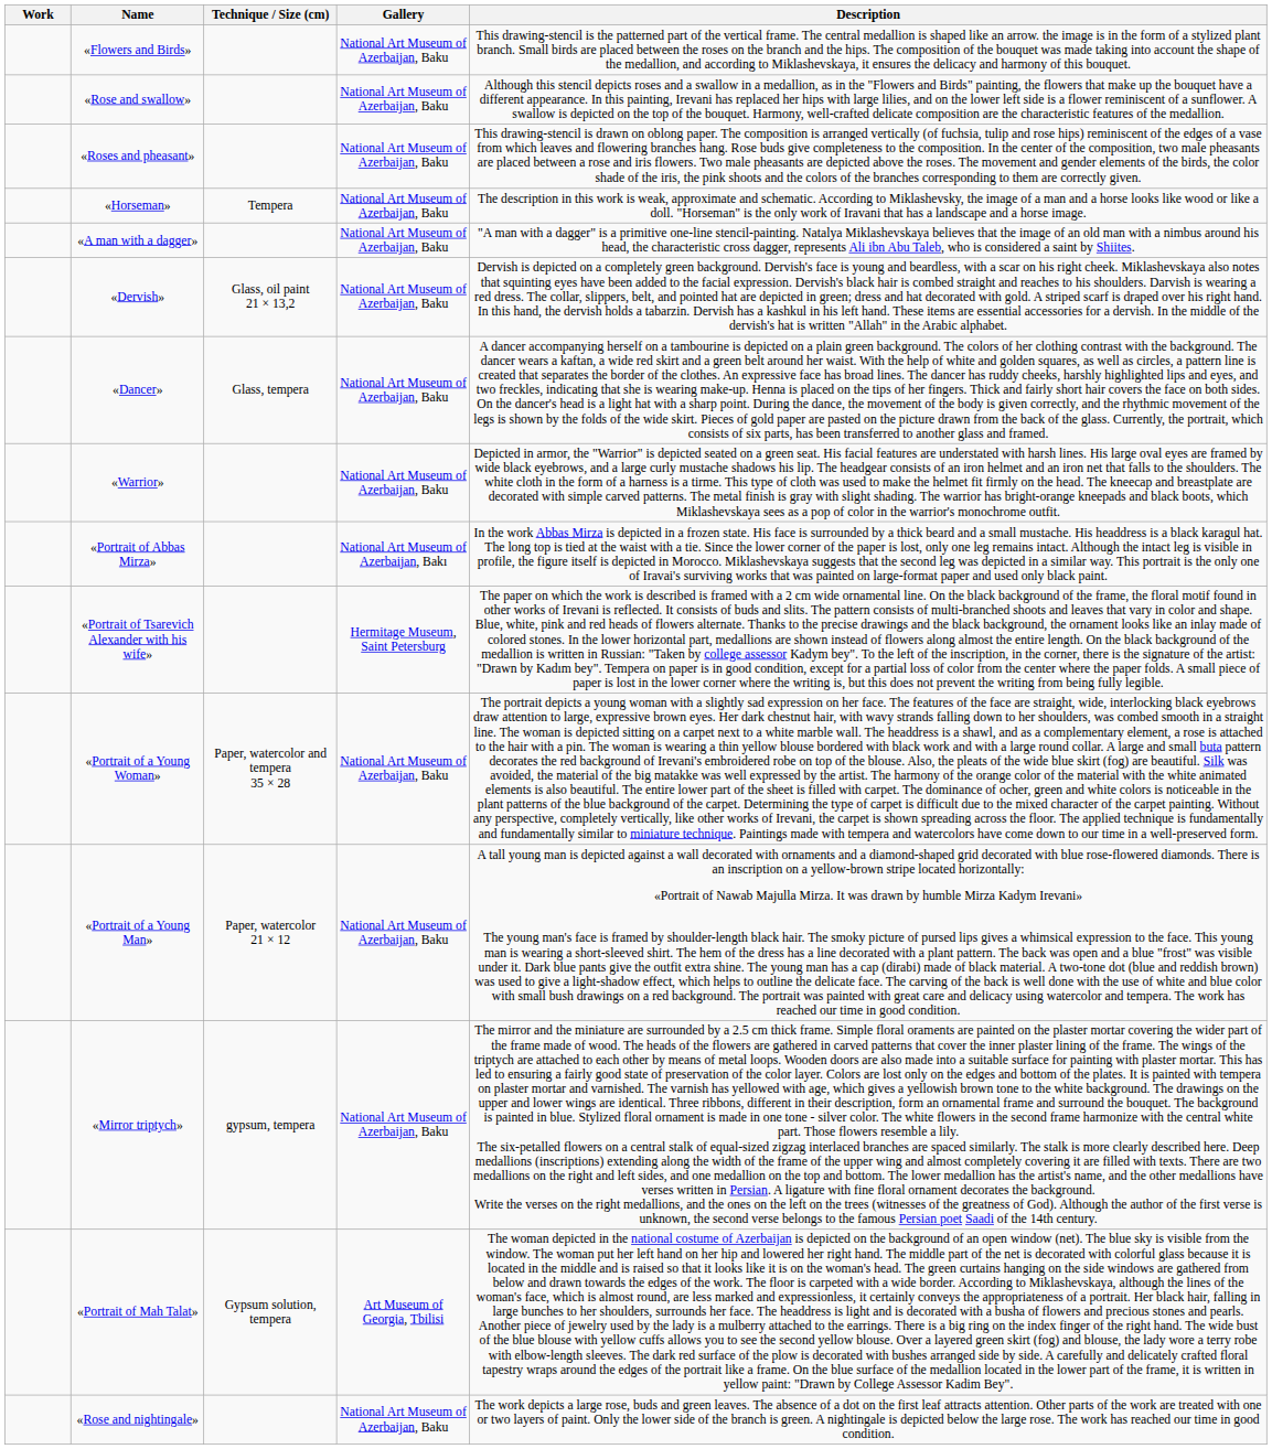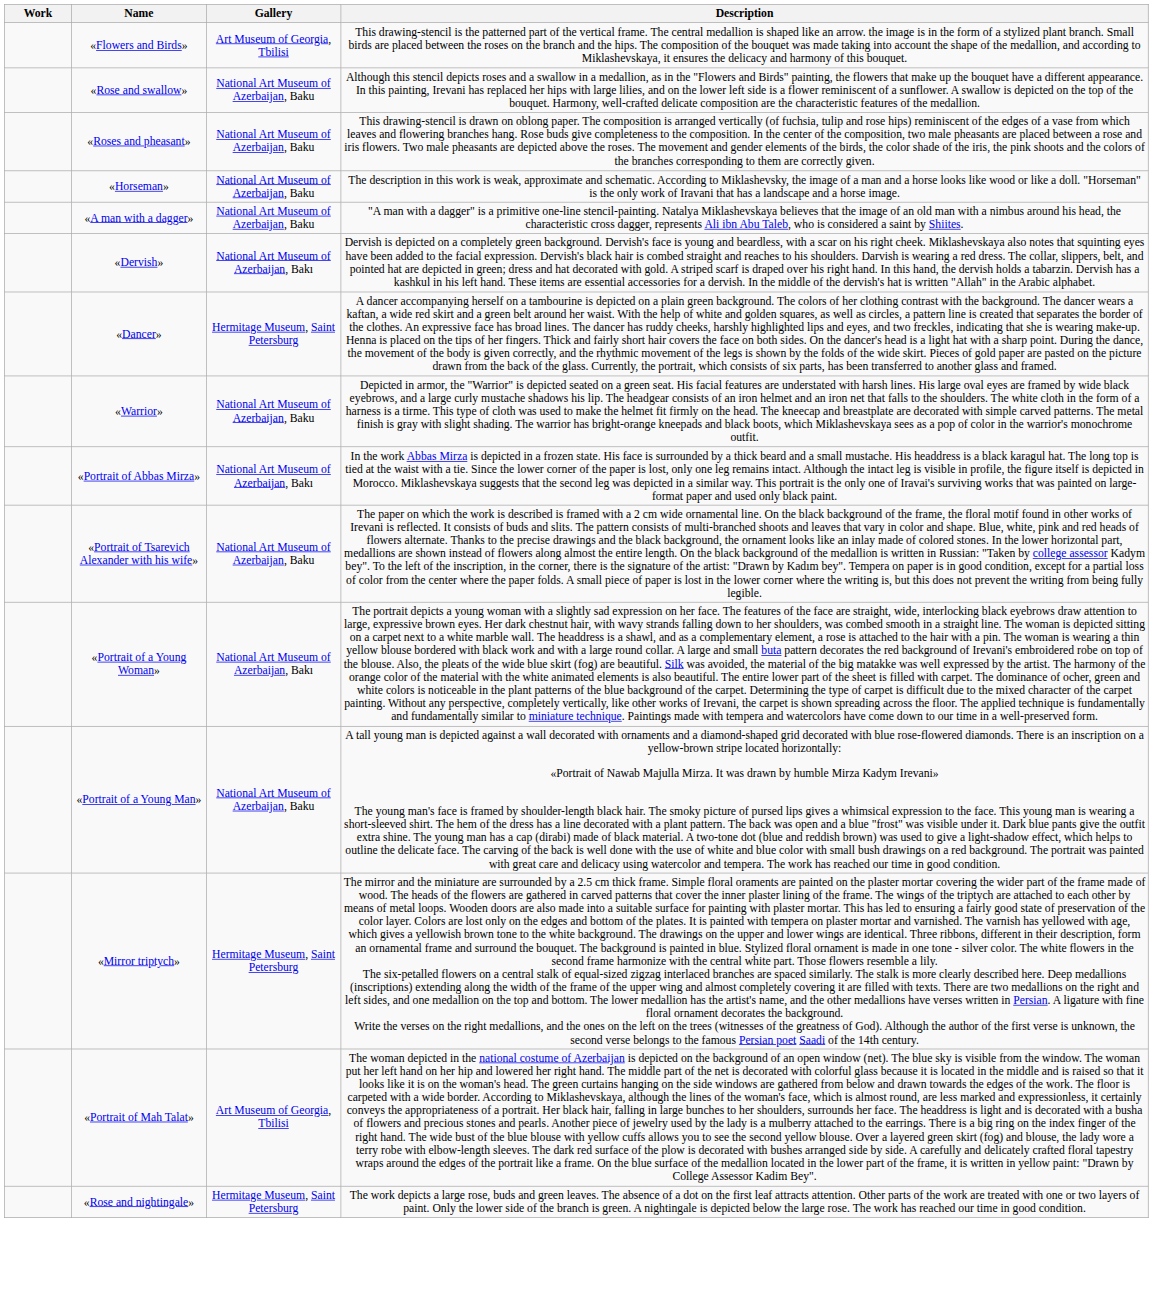- column: Technique / Size (cm) | Tempera | Glass, oil paint 21 × 13,2 | Glass, tempera | Paper, watercolor and tempera 35 × 28 | Paper, watercolor 21 × 12 | gypsum, tempera | Gypsum solution, tempera
«Flowers and Birds» | Gallery: National Art Museum of Azerbaijan, Baku -> Art Museum of Georgia, Tbilisi
«Dervish» | Gallery: National Art Museum of Azerbaijan, Baku -> National Art Museum of Azerbaijan, Bakı
«Dancer» | Gallery: National Art Museum of Azerbaijan, Baku -> Hermitage Museum, Saint Petersburg
«Portrait of Tsarevich Alexander with his wife» | Gallery: Hermitage Museum, Saint Petersburg -> National Art Museum of Azerbaijan, Baku
«Portrait of a Young Woman» | Gallery: National Art Museum of Azerbaijan, Baku -> National Art Museum of Azerbaijan, Bakı
«Mirror triptych» | Gallery: National Art Museum of Azerbaijan, Baku -> Hermitage Museum, Saint Petersburg
«Rose and nightingale» | Gallery: National Art Museum of Azerbaijan, Baku -> Hermitage Museum, Saint Petersburg
